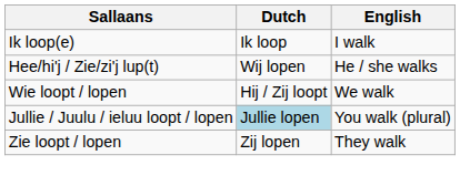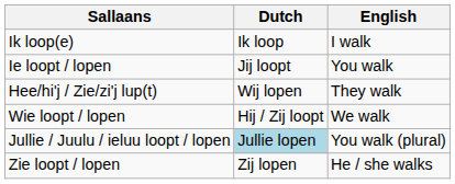+ row: Ie loopt / lopen | Jij loopt | You walk
Hee/hi'j / Zie/zi'j lup(t) | English: He / she walks -> They walk
Zie loopt / lopen | English: They walk -> He / she walks
